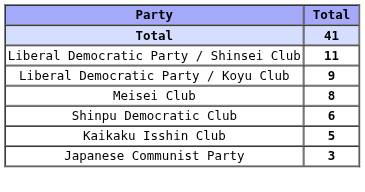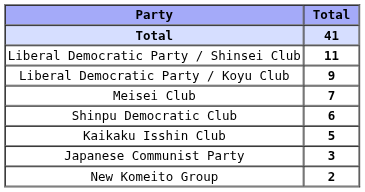Meisei Club | Total / 41: 8 -> 7
+ row: New Komeito Group | 2
